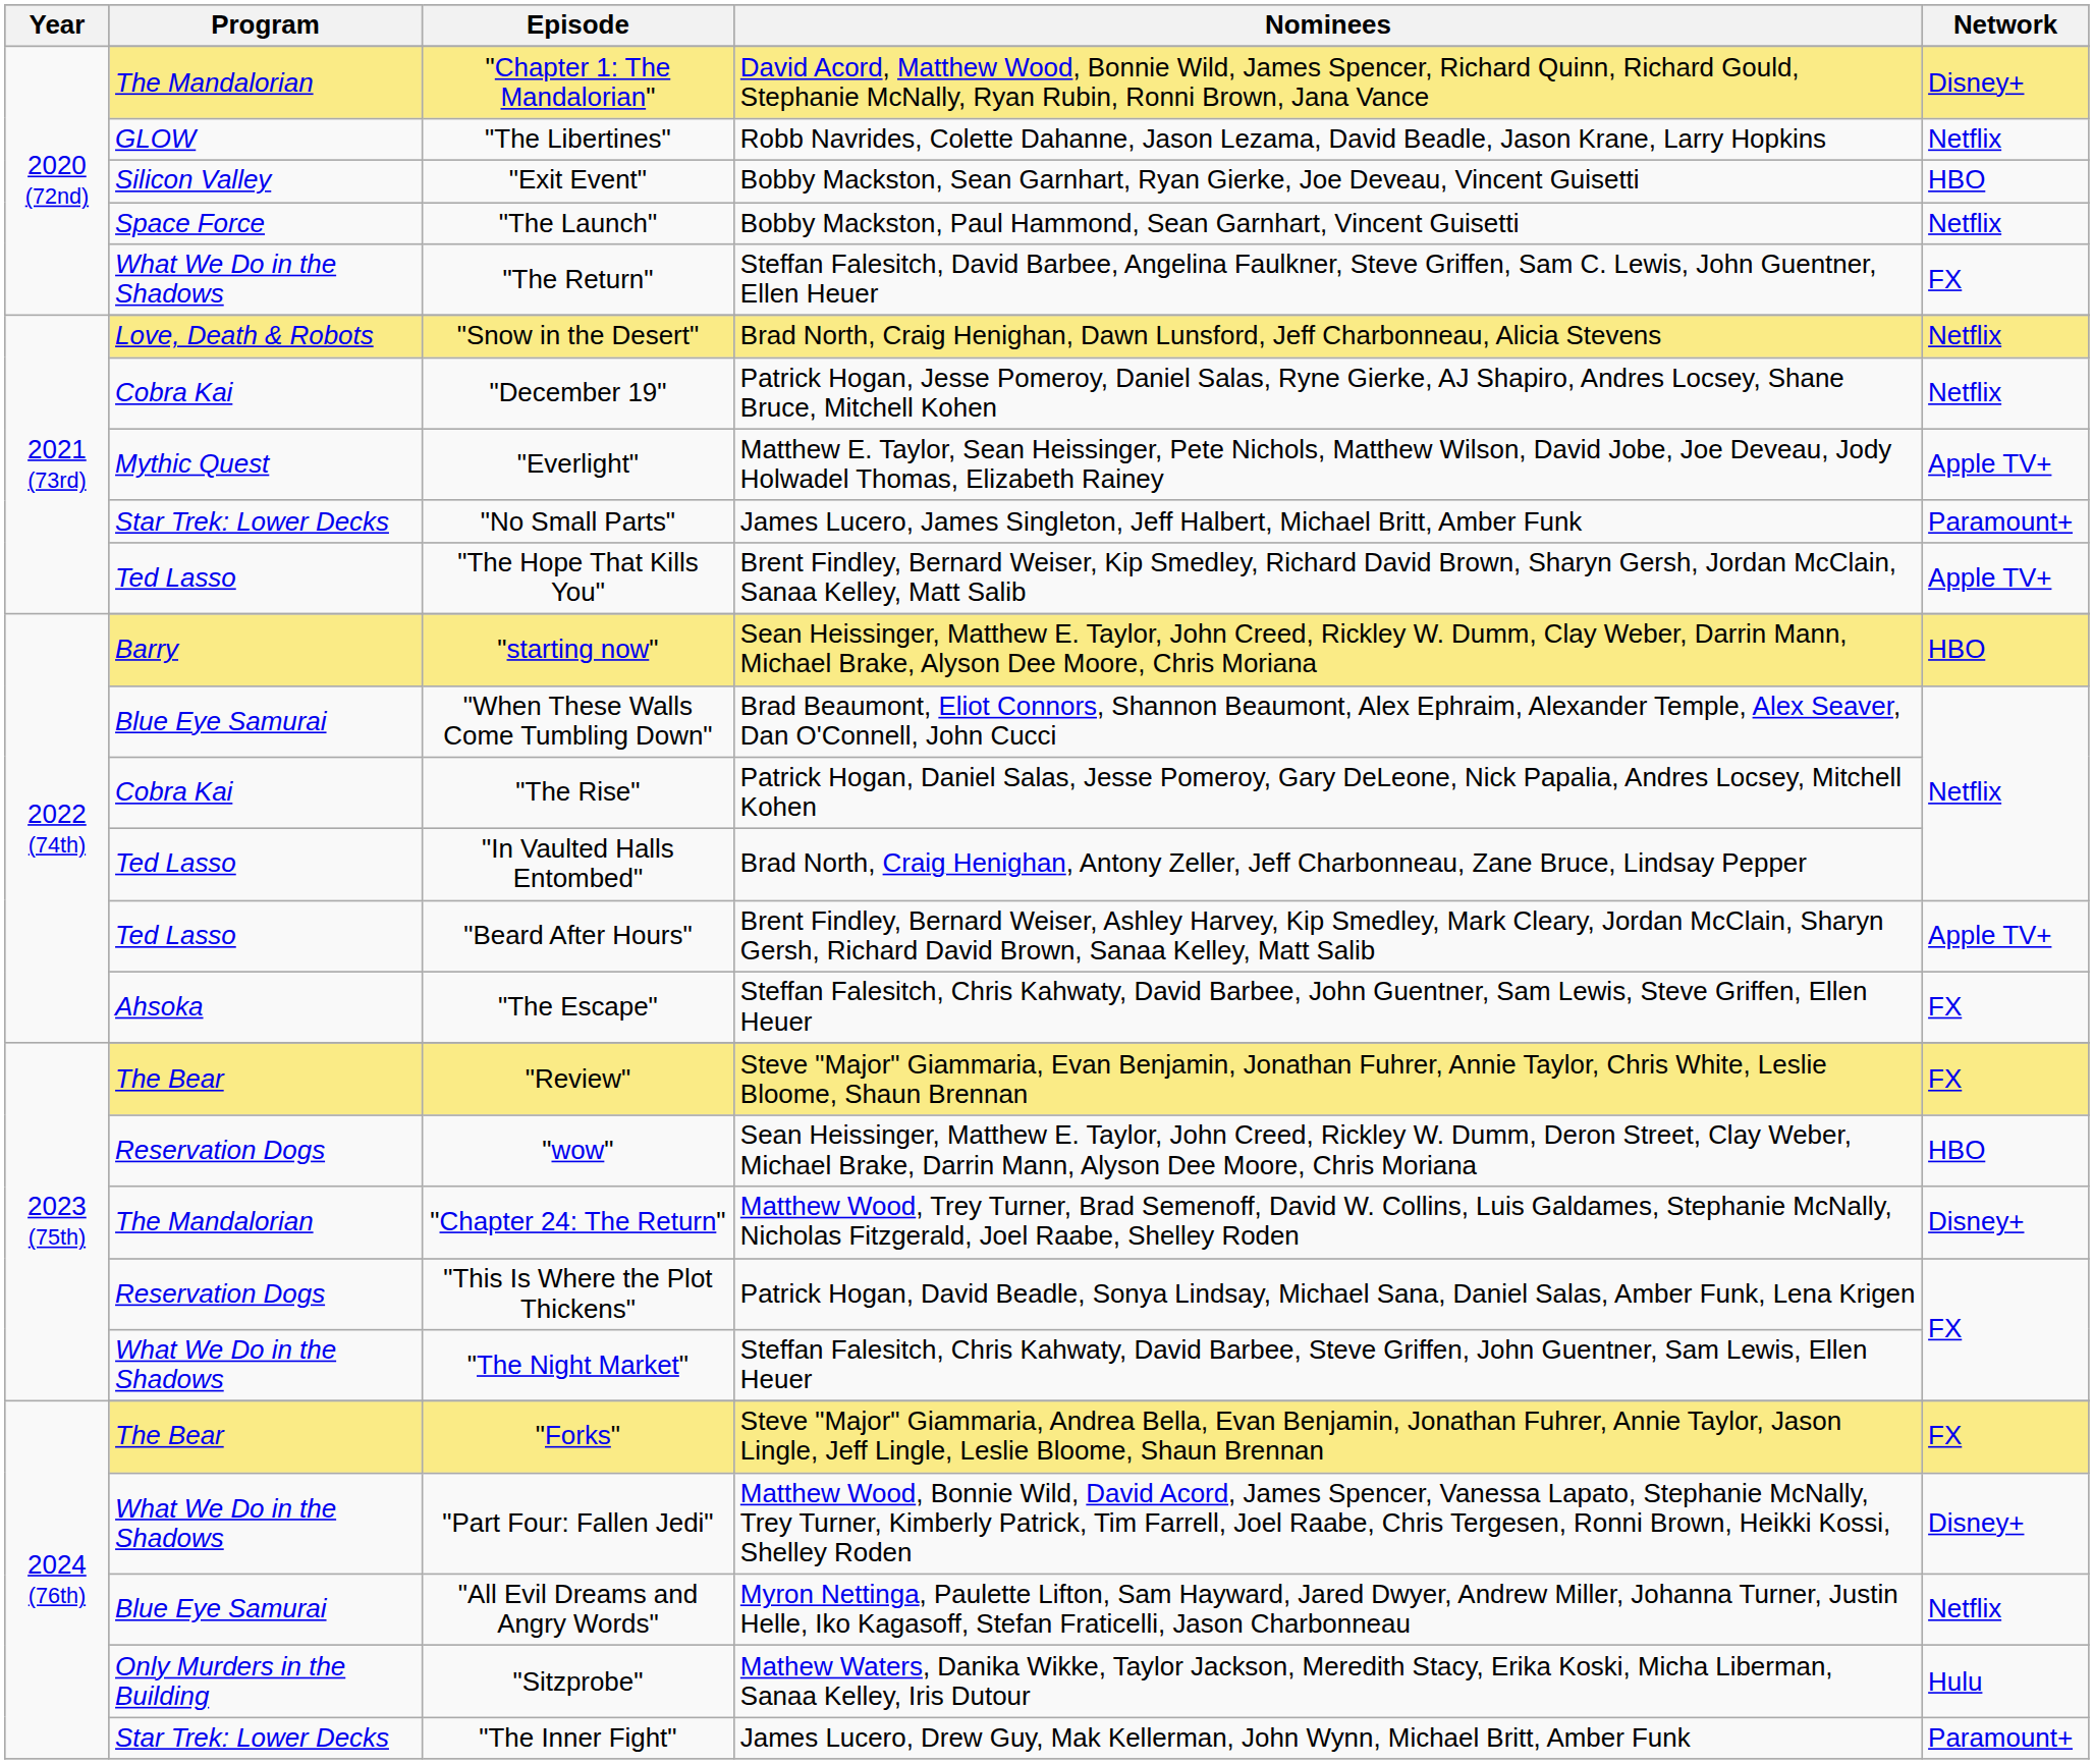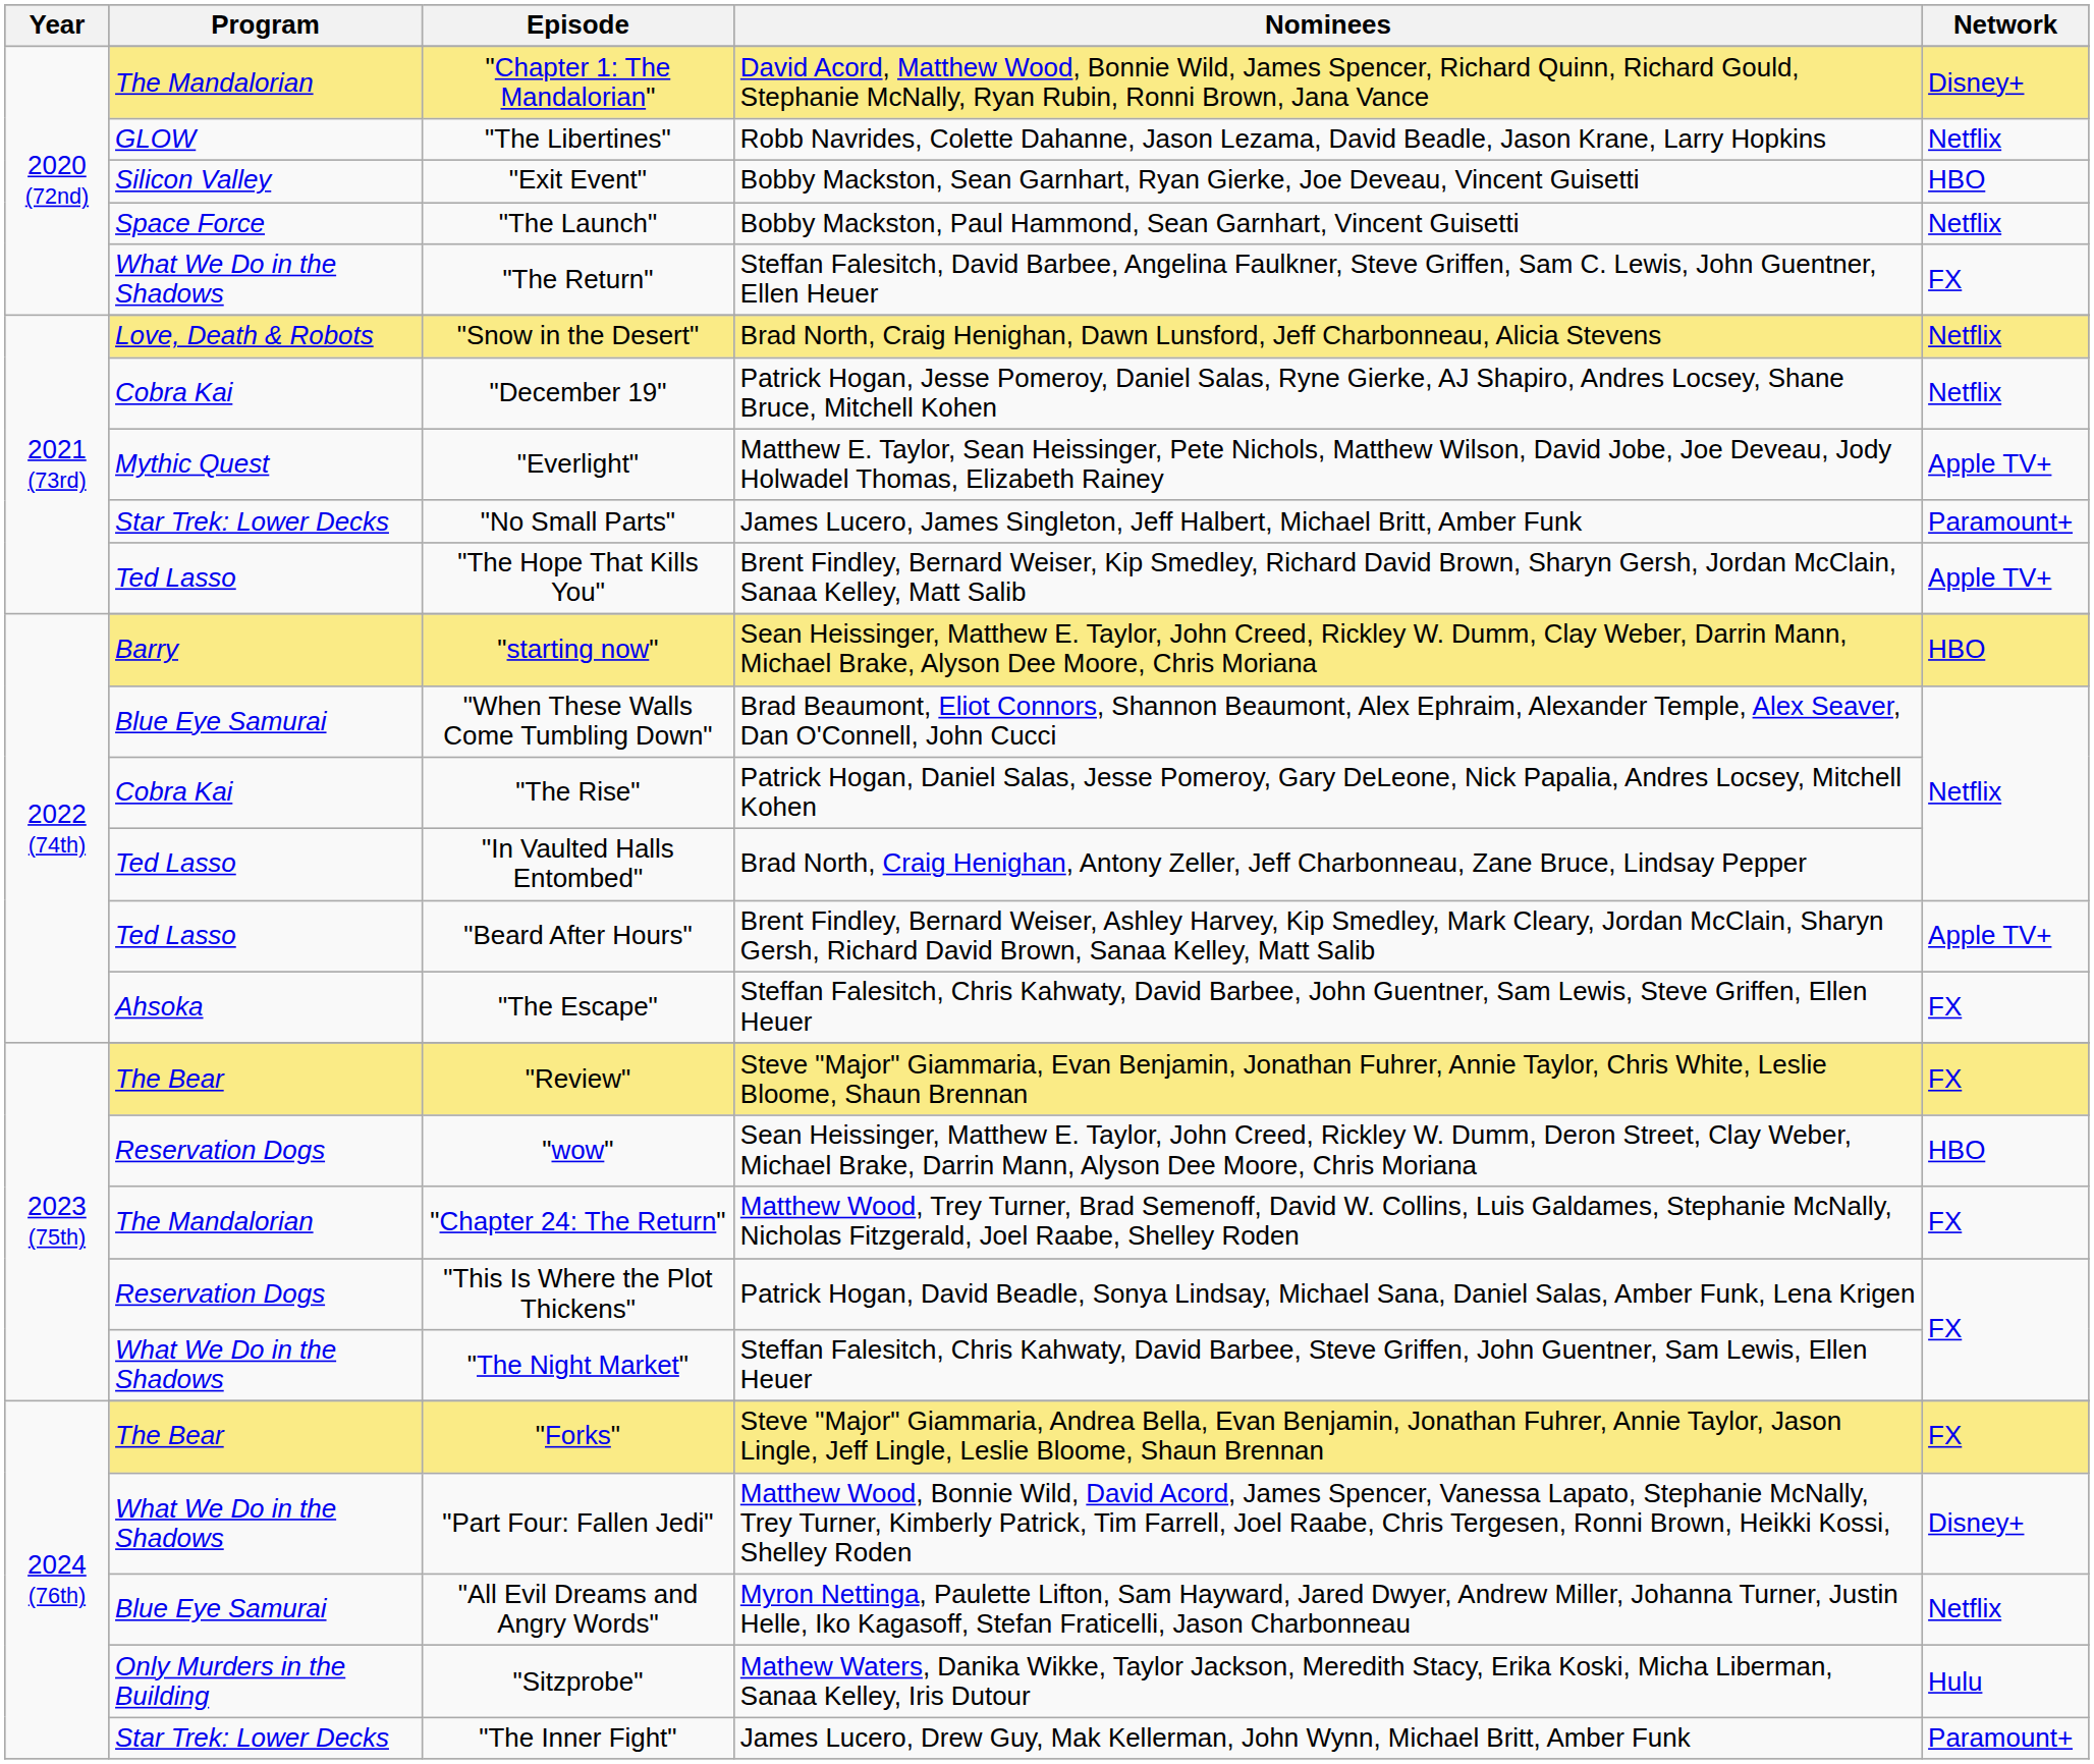"Chapter 24: The Return" | Network: Disney+ -> FX
